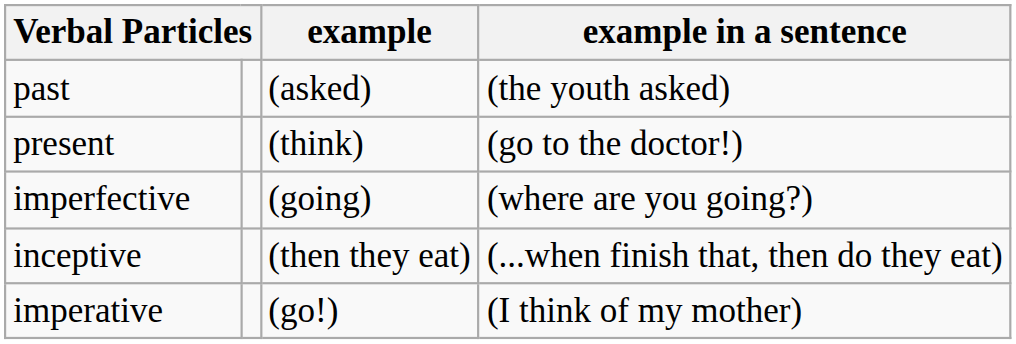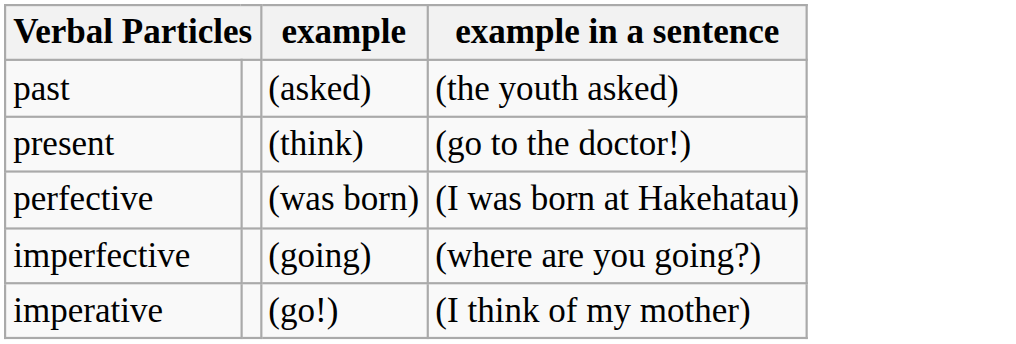+ row: perfective | (was born) | (I was born at Hakehatau)
- row: inceptive | (then they eat) | (...when finish that, then do they eat)
